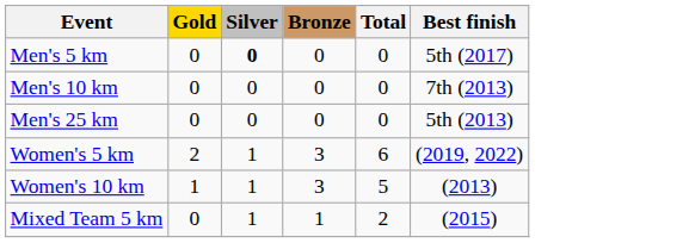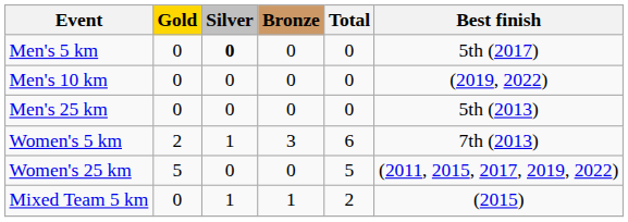Men's 10 km | Best finish: 7th (2013) -> (2019, 2022)
Women's 5 km | Best finish: (2019, 2022) -> 7th (2013)
- row: Women's 10 km | 1 | 1 | 3 | 5 | (2013)
+ row: Women's 25 km | 5 | 0 | 0 | 5 | (2011, 2015, 2017, 2019, 2022)
